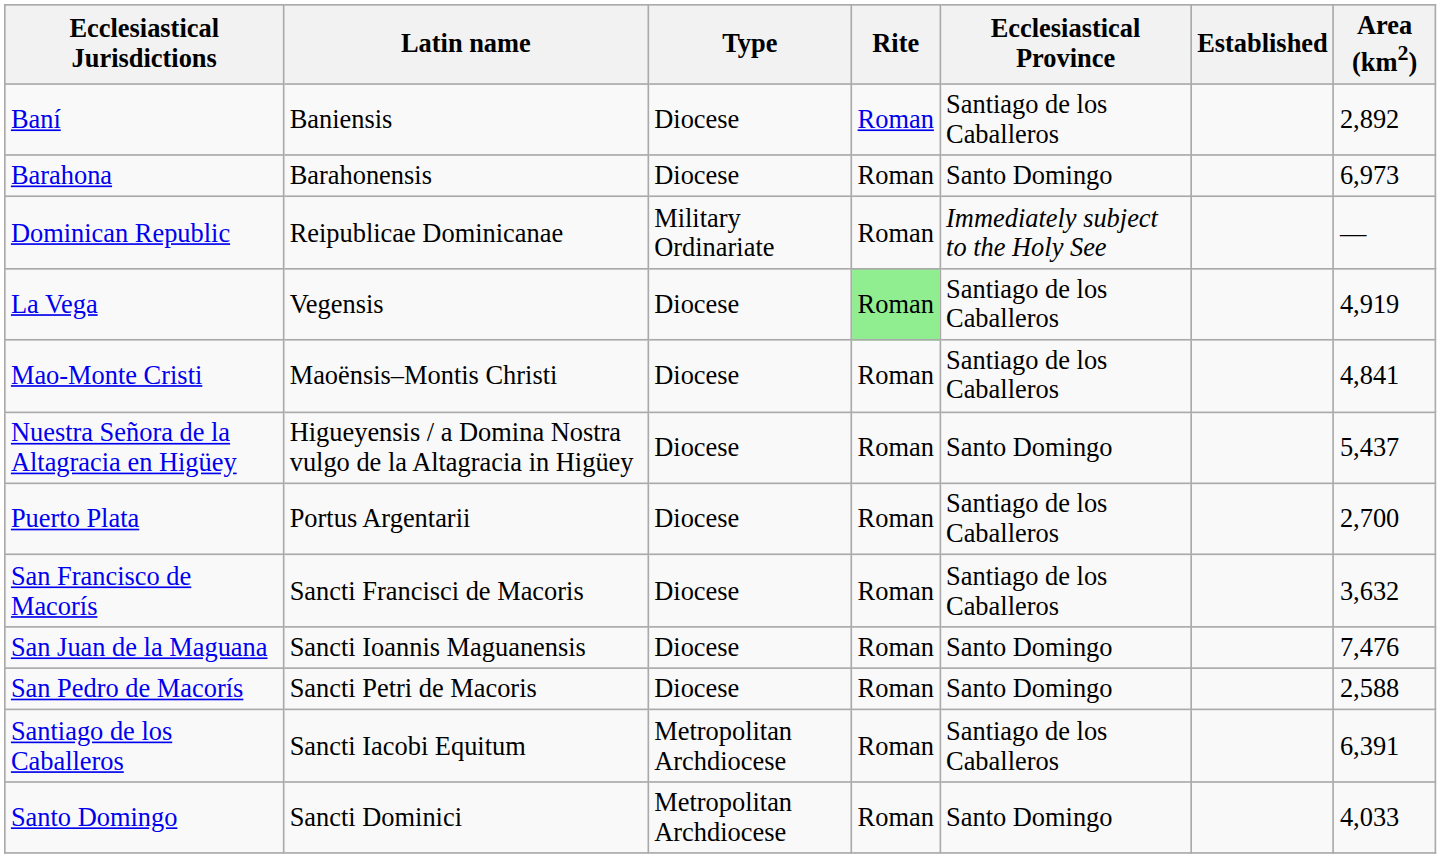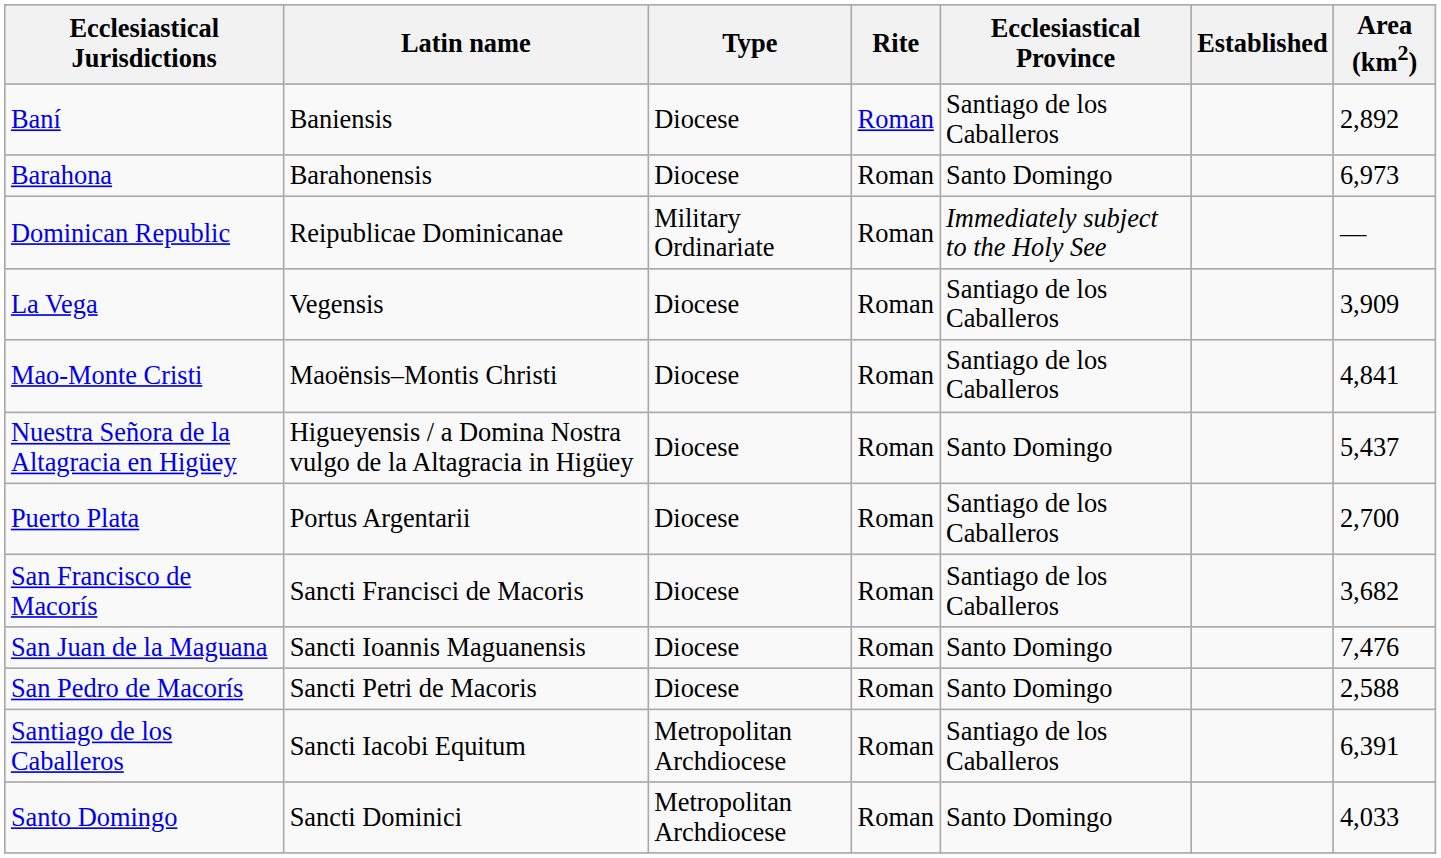La Vega | Rite: lightgreen background -> no background
La Vega | Area (km2): 4,919 -> 3,909
San Francisco de Macorís | Area (km2): 3,632 -> 3,682
